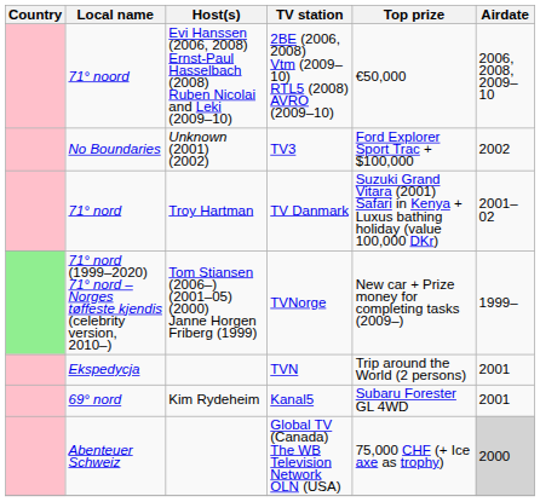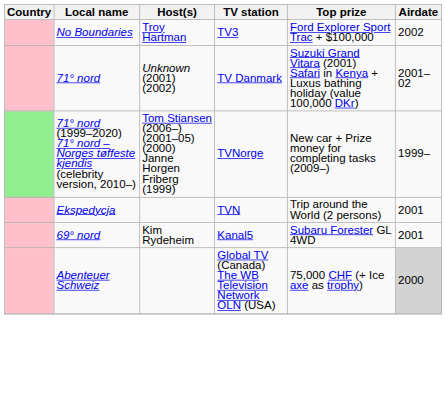- row: 71° noord | Evi Hanssen (2006, 2008) Ernst-Paul Hasselbach (2008) Ruben Nicolai and Leki (2009–10) | 2BE (2006, 2008) Vtm (2009–10) RTL5 (2008) AVRO (2009–10) | €50,000 | 2006, 2008, 2009–10
No Boundaries | Host(s): Unknown (2001) (2002) -> Troy Hartman
71° nord | Host(s): Troy Hartman -> Unknown (2001) (2002)
